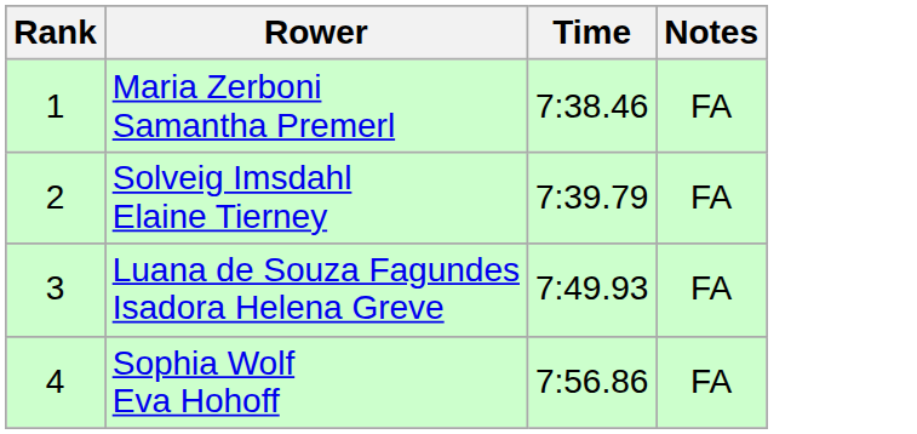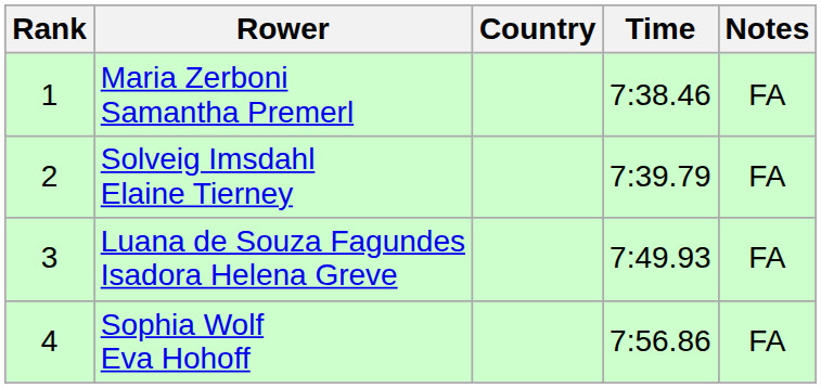+ column: Country
